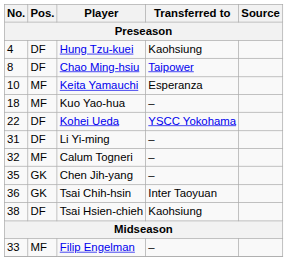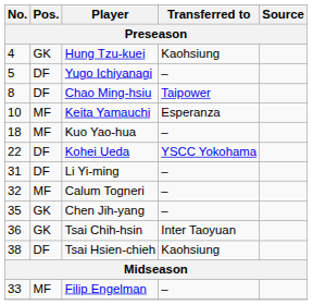Hung Tzu-kuei | Pos.: DF -> GK
+ row: 5 | DF | Yugo Ichiyanagi | –
